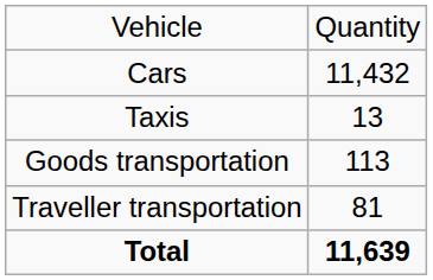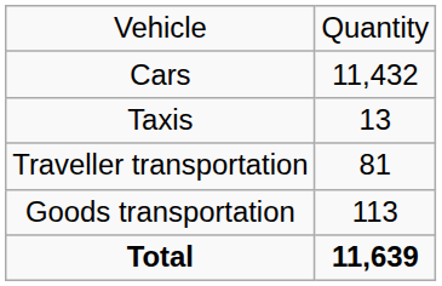rows swapped: Goods transportation <-> Traveller transportation
